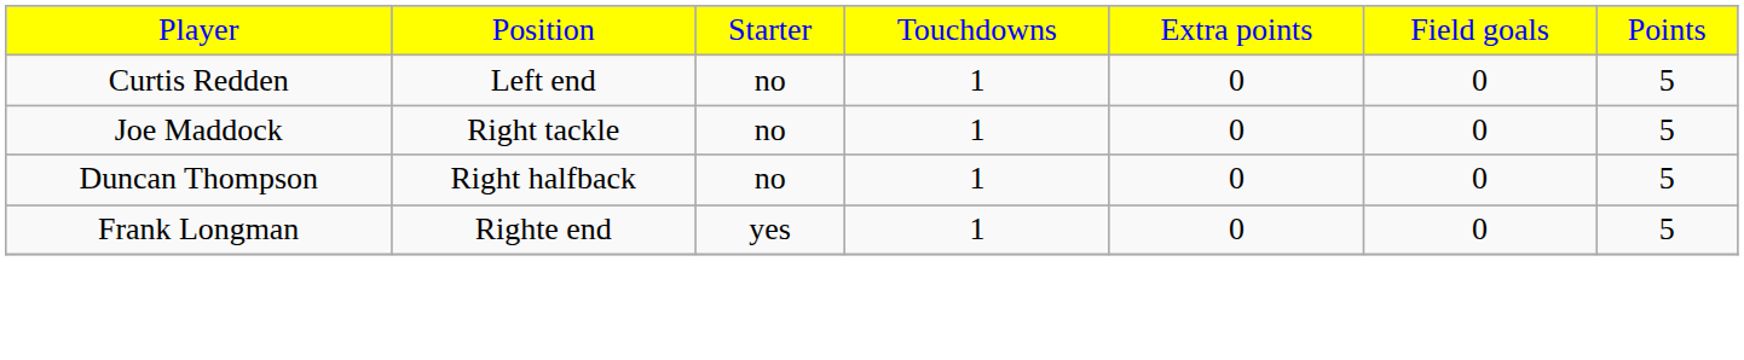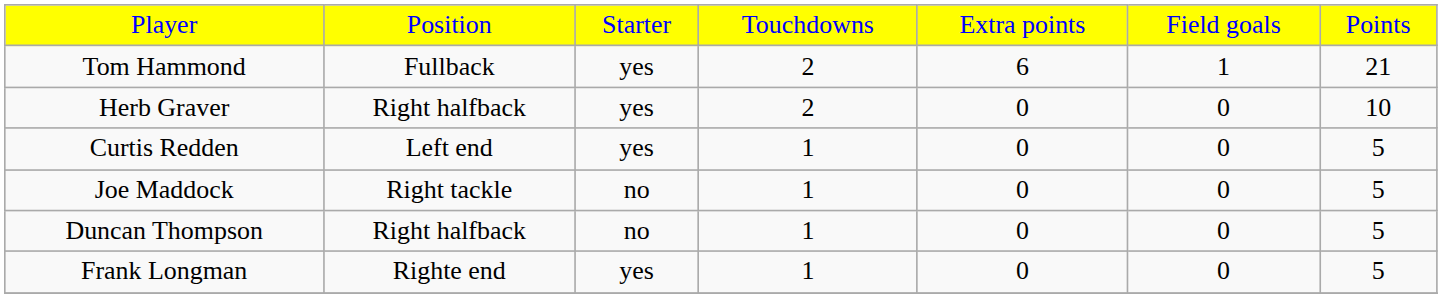+ row: Tom Hammond | Fullback | yes | 2 | 6 | 1 | 21
+ row: Herb Graver | Right halfback | yes | 2 | 0 | 0 | 10
Curtis Redden | column 3: no -> yes
